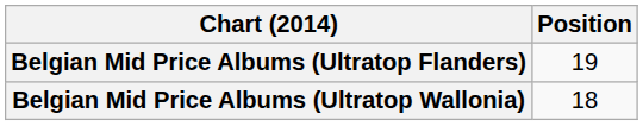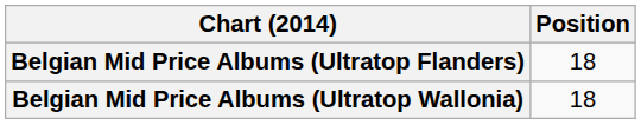Belgian Mid Price Albums (Ultratop Flanders) | Position: 19 -> 18
